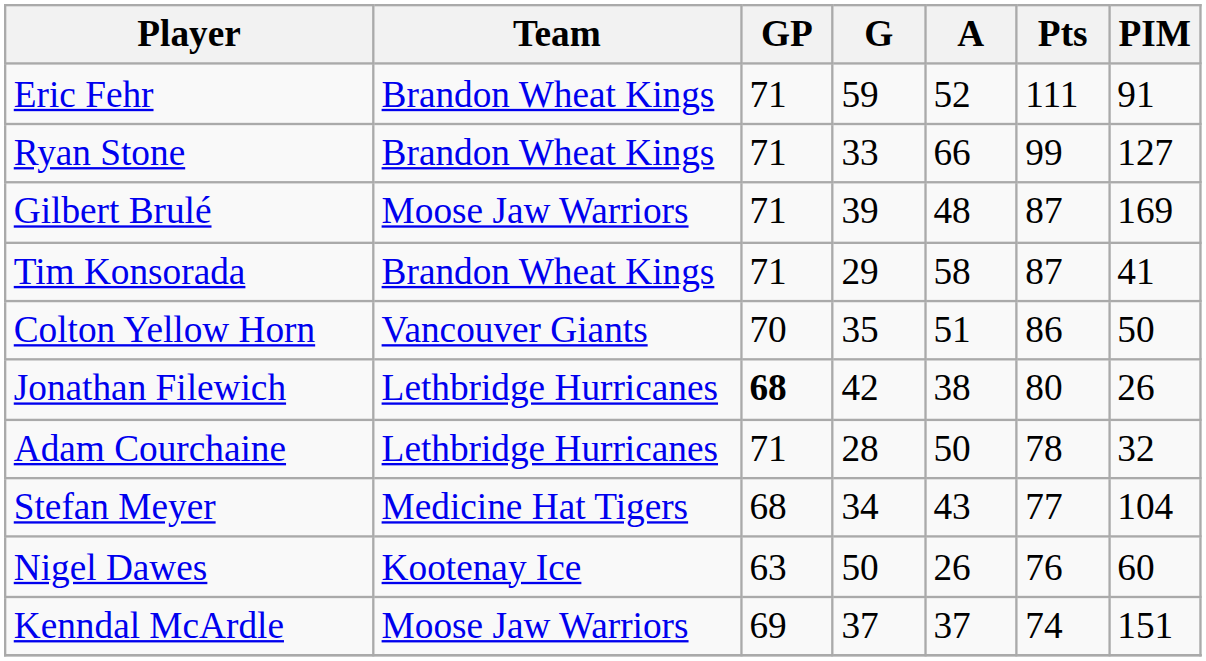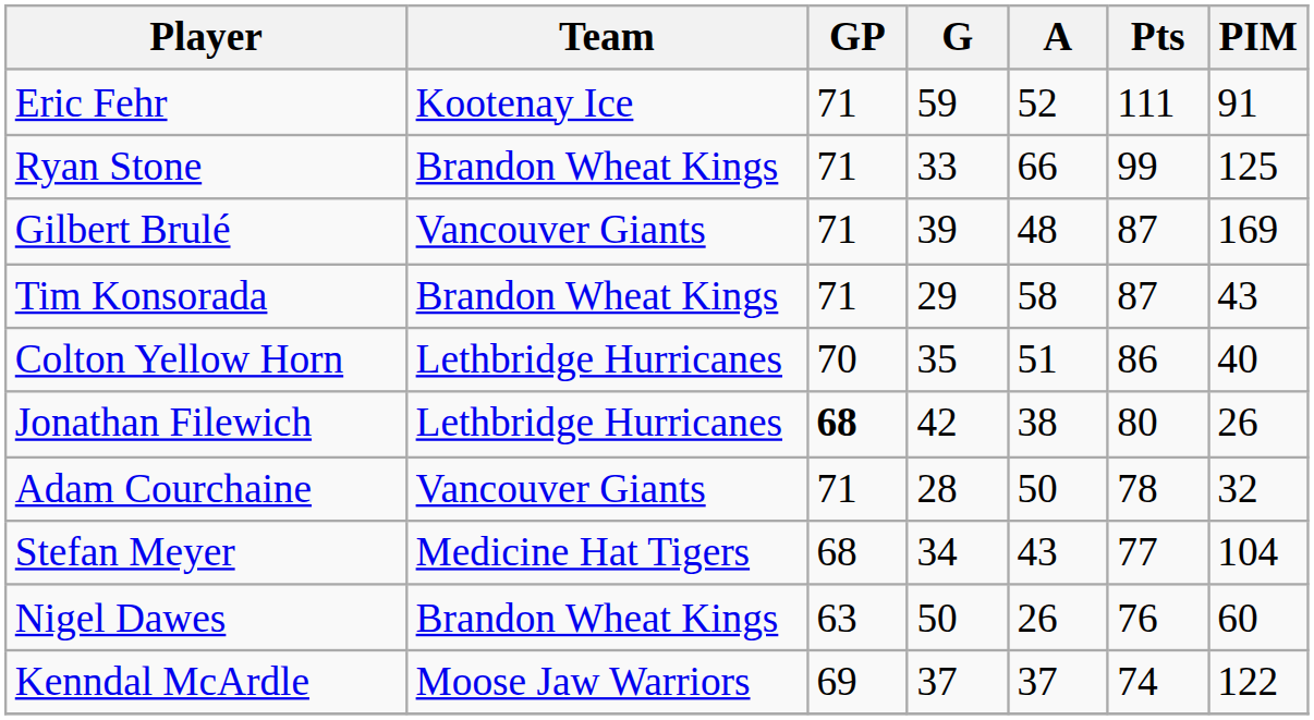Eric Fehr | Team: Brandon Wheat Kings -> Kootenay Ice
Ryan Stone | PIM: 127 -> 125
Gilbert Brulé | Team: Moose Jaw Warriors -> Vancouver Giants
Tim Konsorada | PIM: 41 -> 43
Colton Yellow Horn | Team: Vancouver Giants -> Lethbridge Hurricanes
Colton Yellow Horn | PIM: 50 -> 40
Adam Courchaine | Team: Lethbridge Hurricanes -> Vancouver Giants
Nigel Dawes | Team: Kootenay Ice -> Brandon Wheat Kings
Kenndal McArdle | PIM: 151 -> 122
